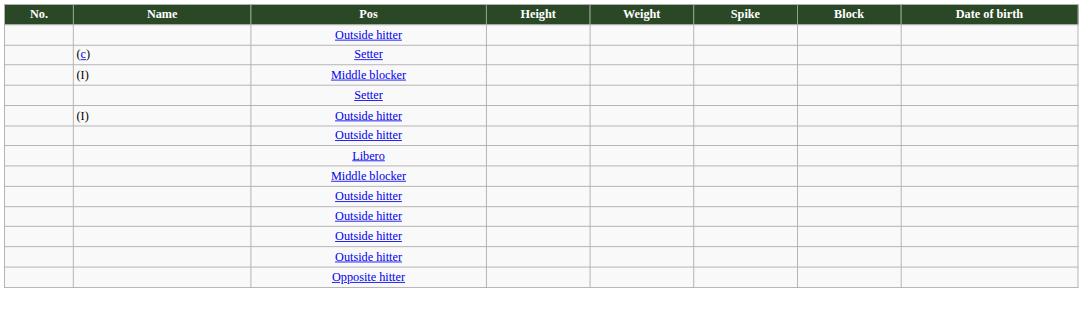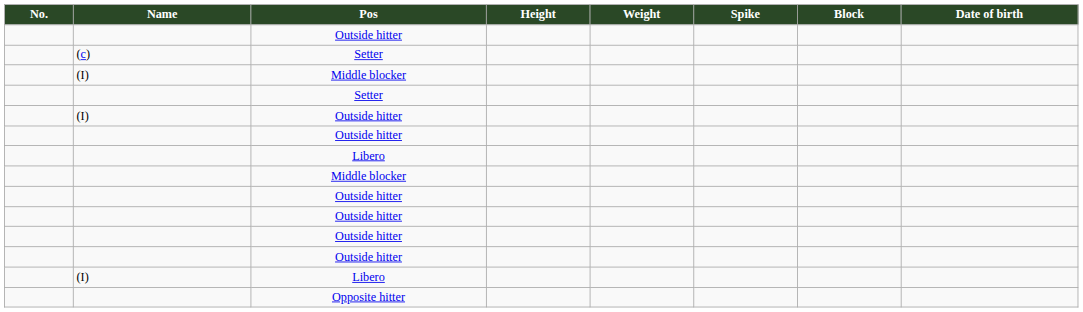+ row: (I) | Libero
